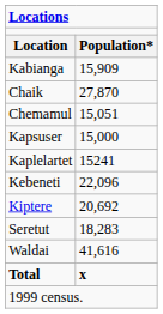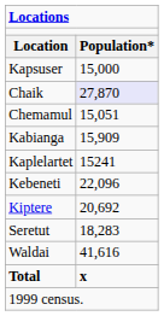rows swapped: Kapsuser <-> Kabianga
Chaik | column 2: no background -> lavender background
